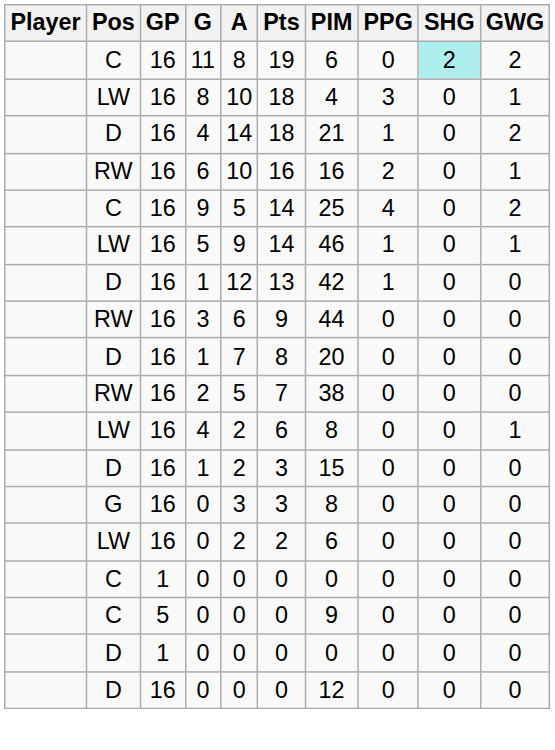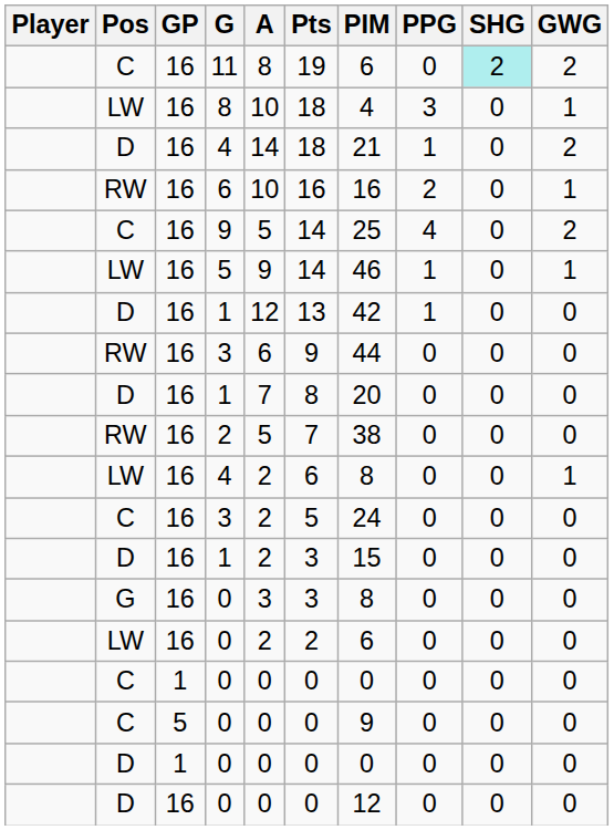+ row: C | 16 | 3 | 2 | 5 | 24 | 0 | 0 | 0
